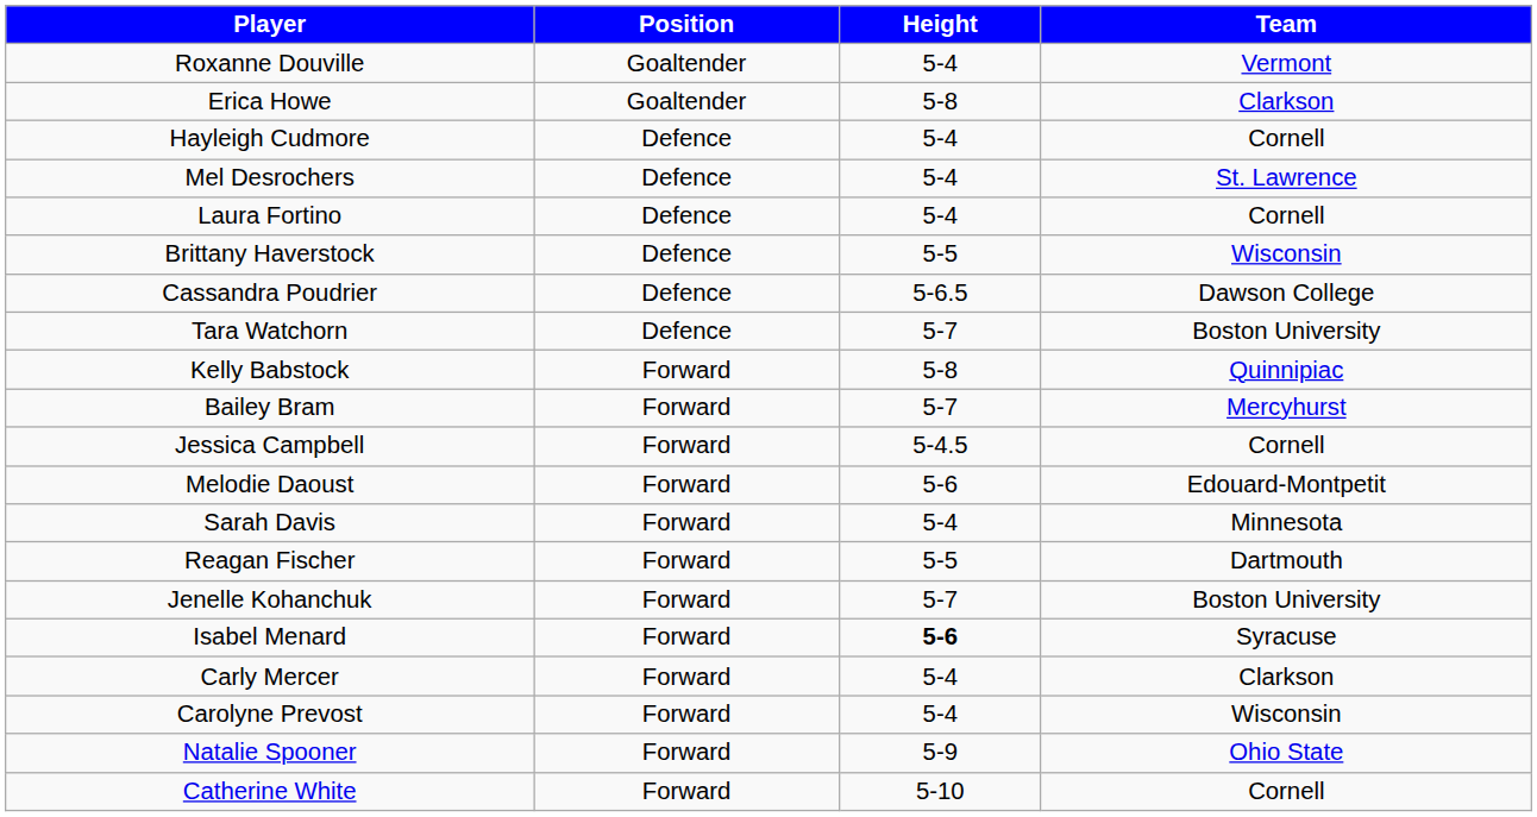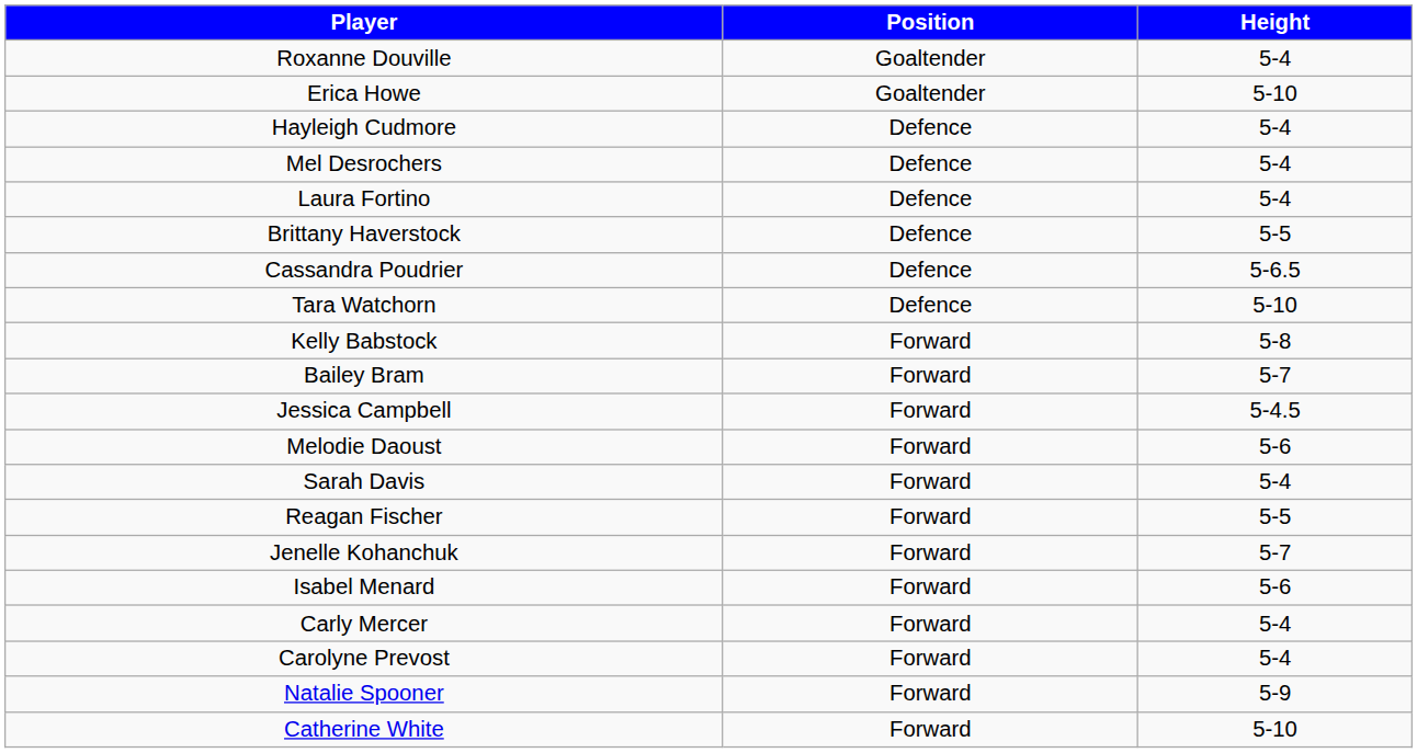- column: Team | Vermont | Clarkson | Cornell | St. Lawrence | Cornell | Wisconsin | Dawson College | Boston University | Quinnipiac | Mercyhurst | Cornell | Edouard-Montpetit | Minnesota | Dartmouth | Boston University | Syracuse | Clarkson | Wisconsin | Ohio State | Cornell
Erica Howe | Height: 5-8 -> 5-10
Tara Watchorn | Height: 5-7 -> 5-10
Isabel Menard | Height: bold -> normal
